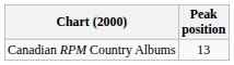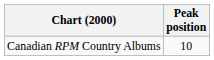Canadian RPM Country Albums | Peak position: 13 -> 10
